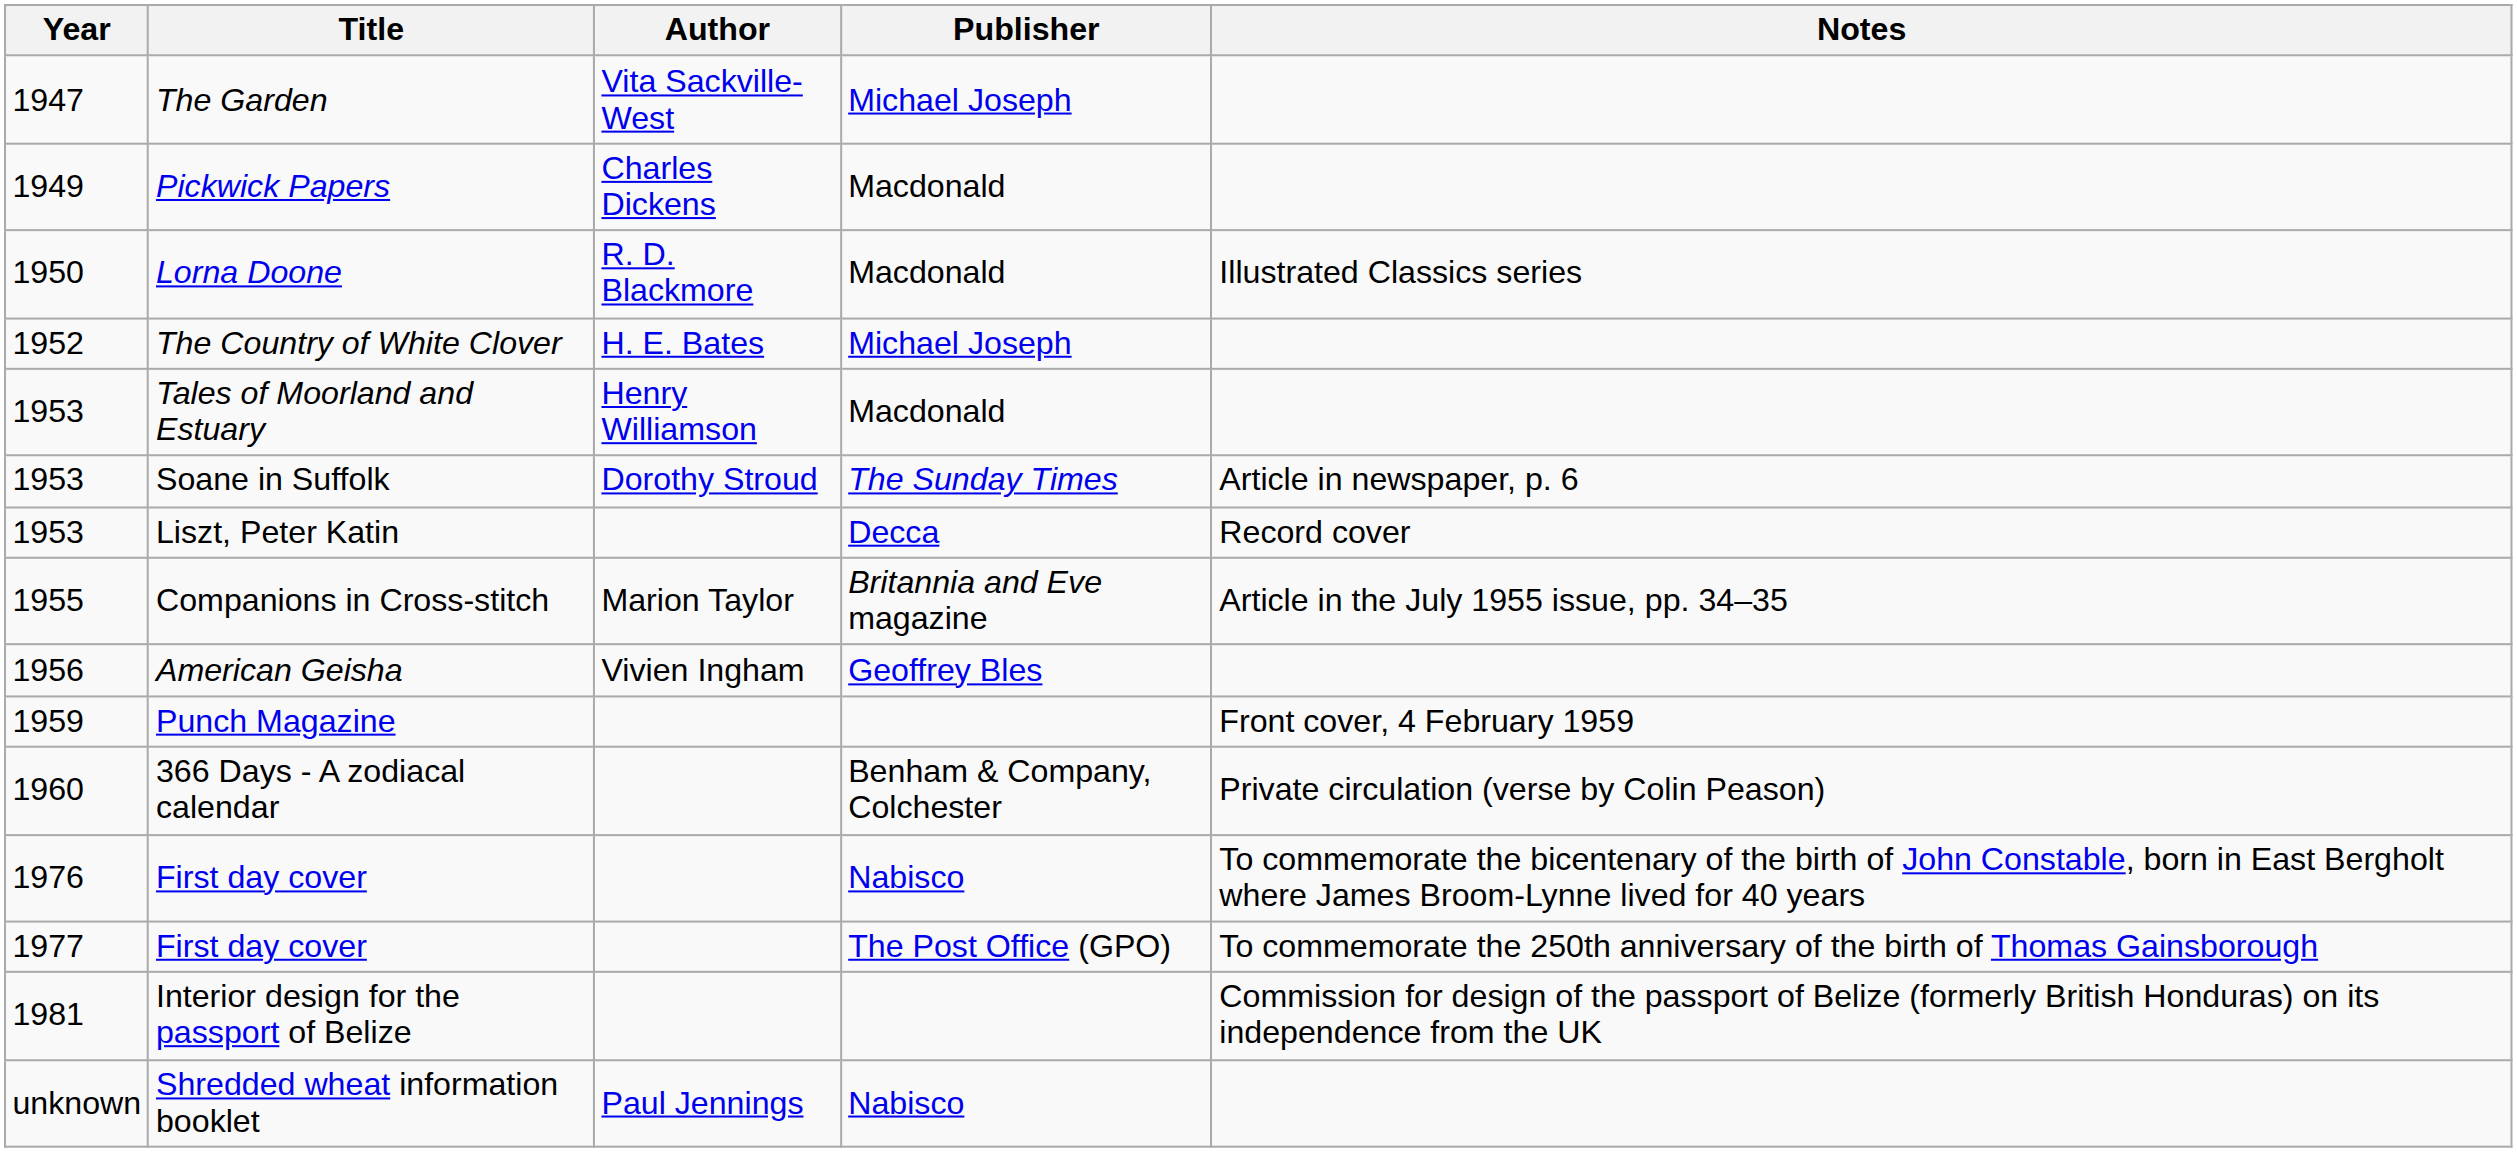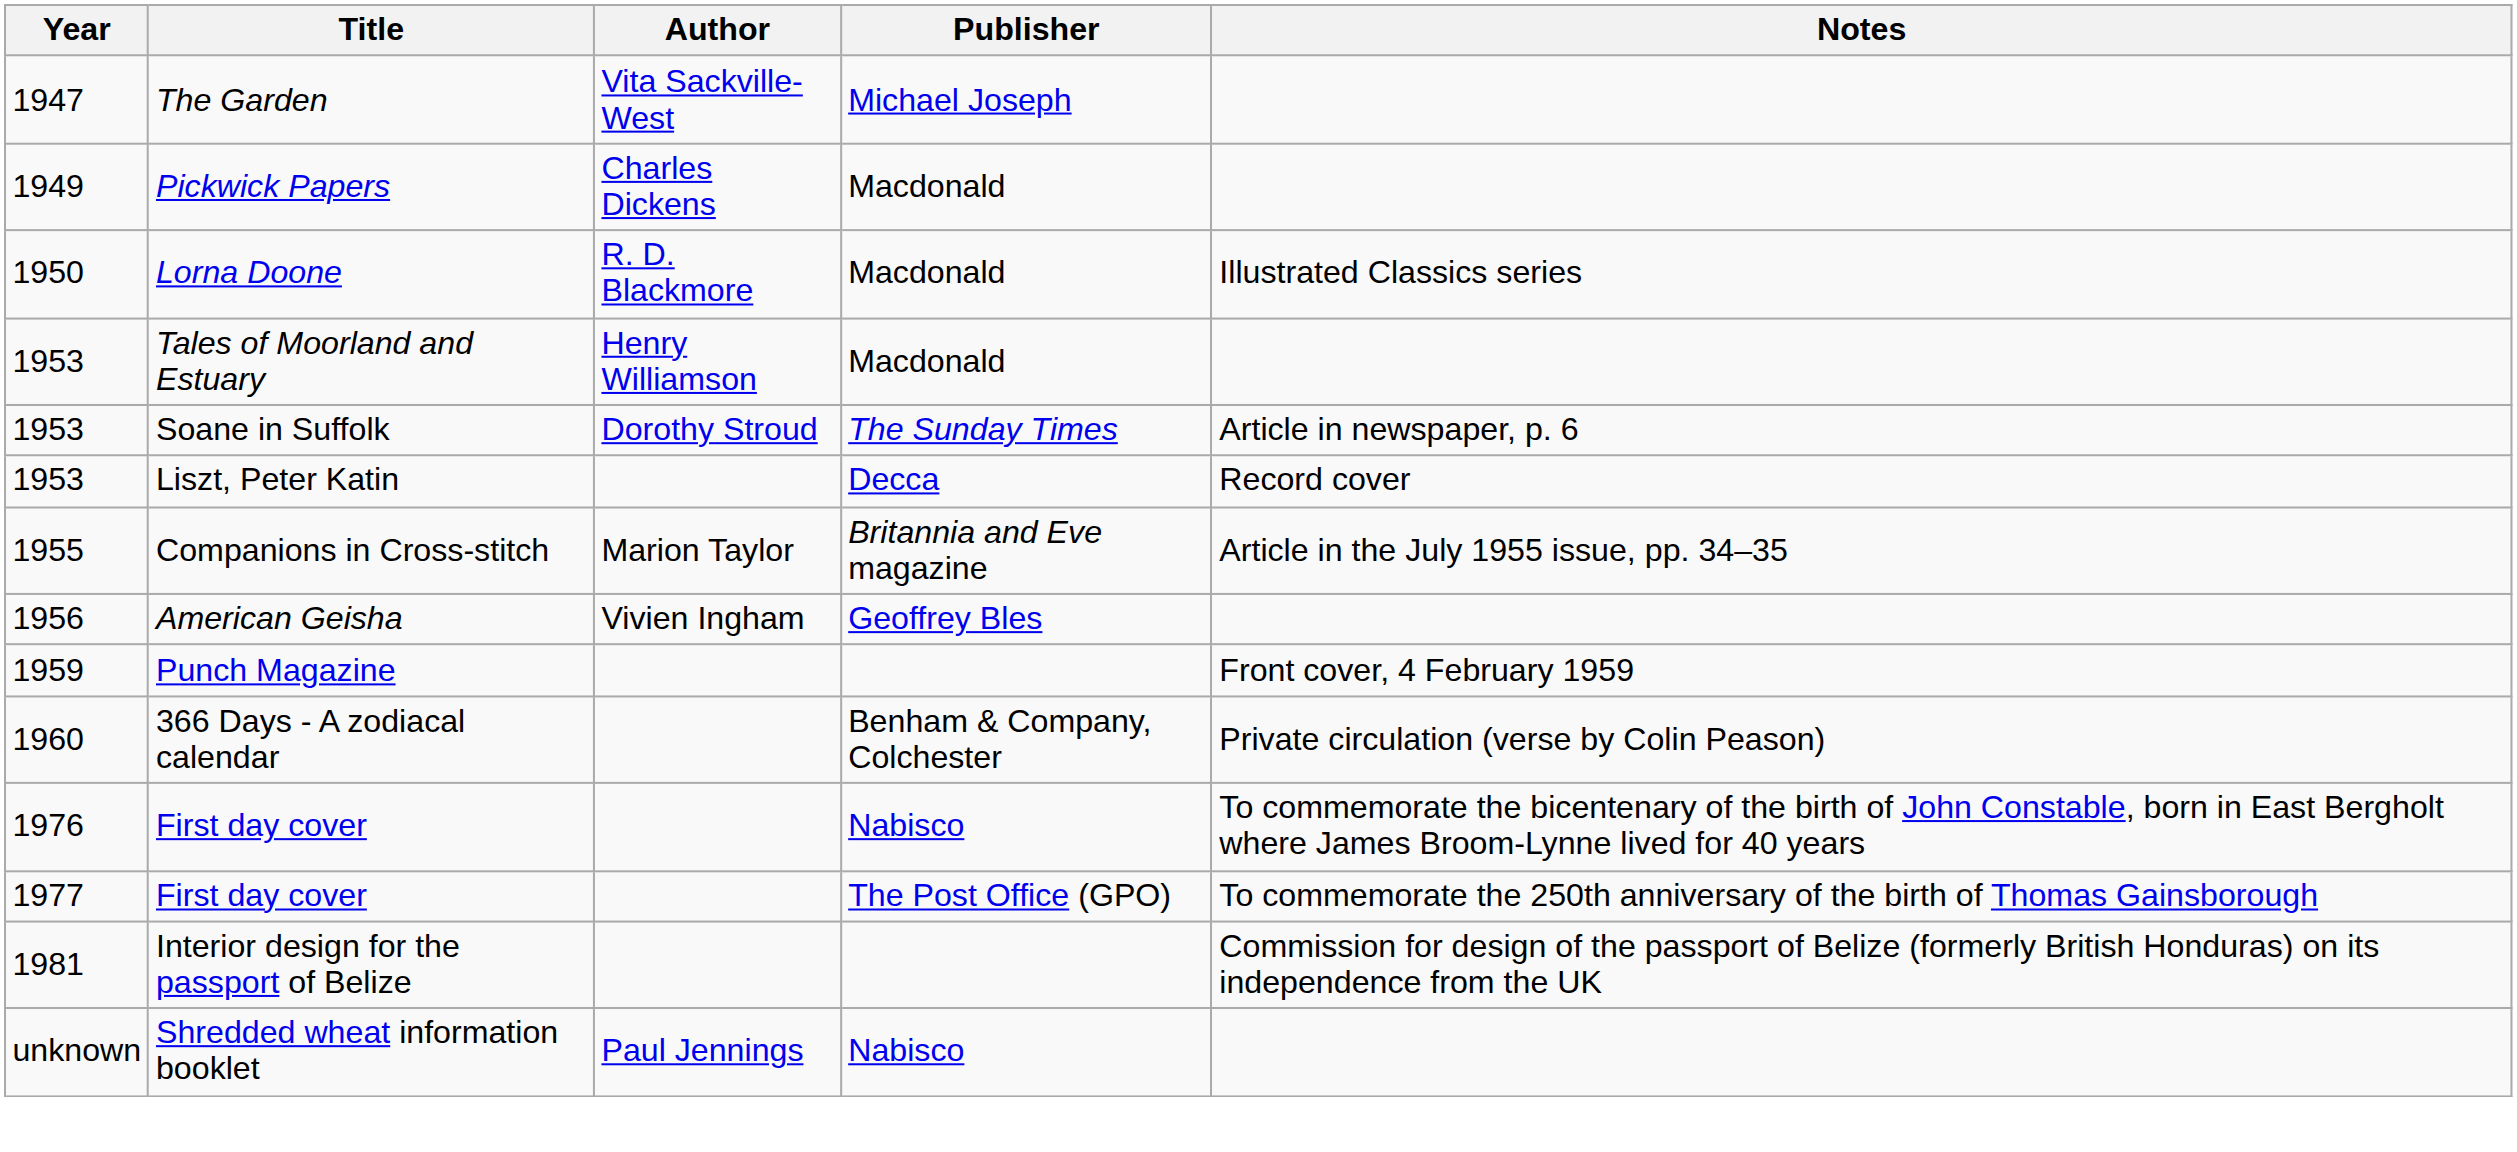- row: 1952 | The Country of White Clover | H. E. Bates | Michael Joseph
